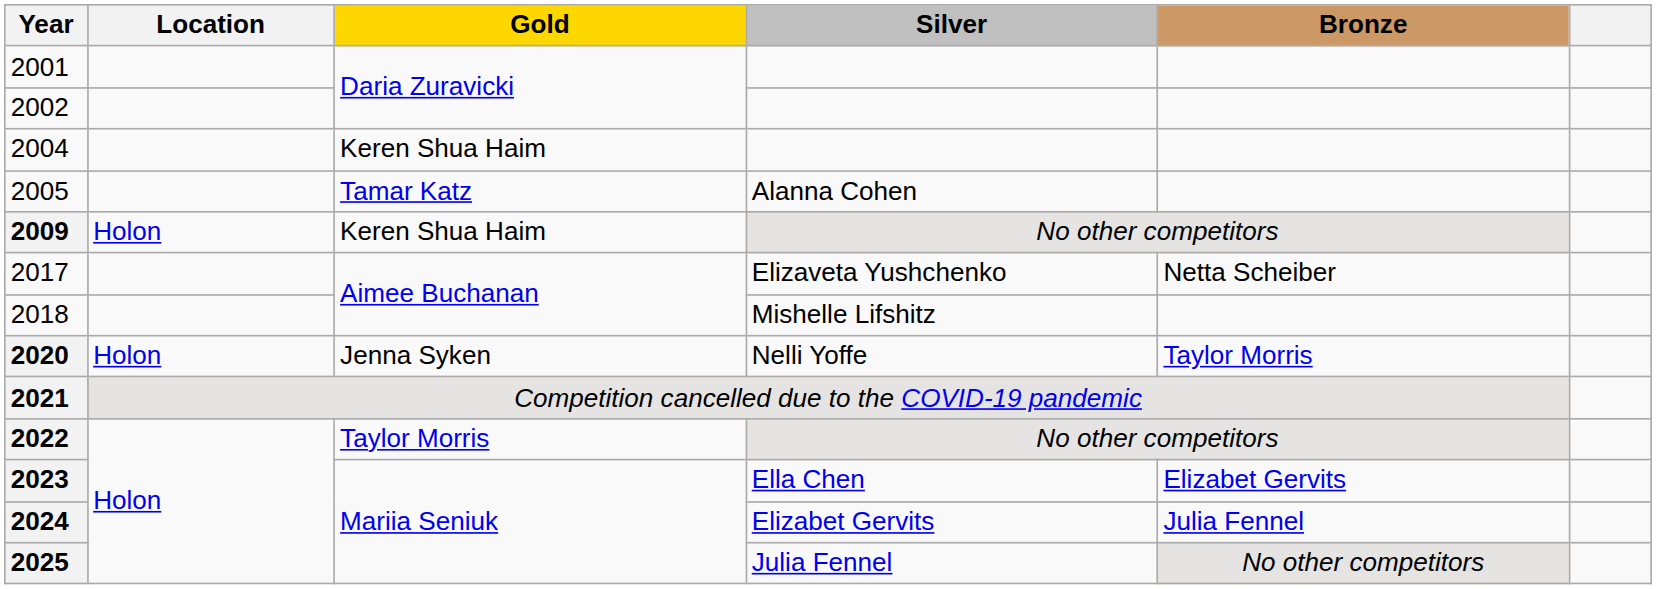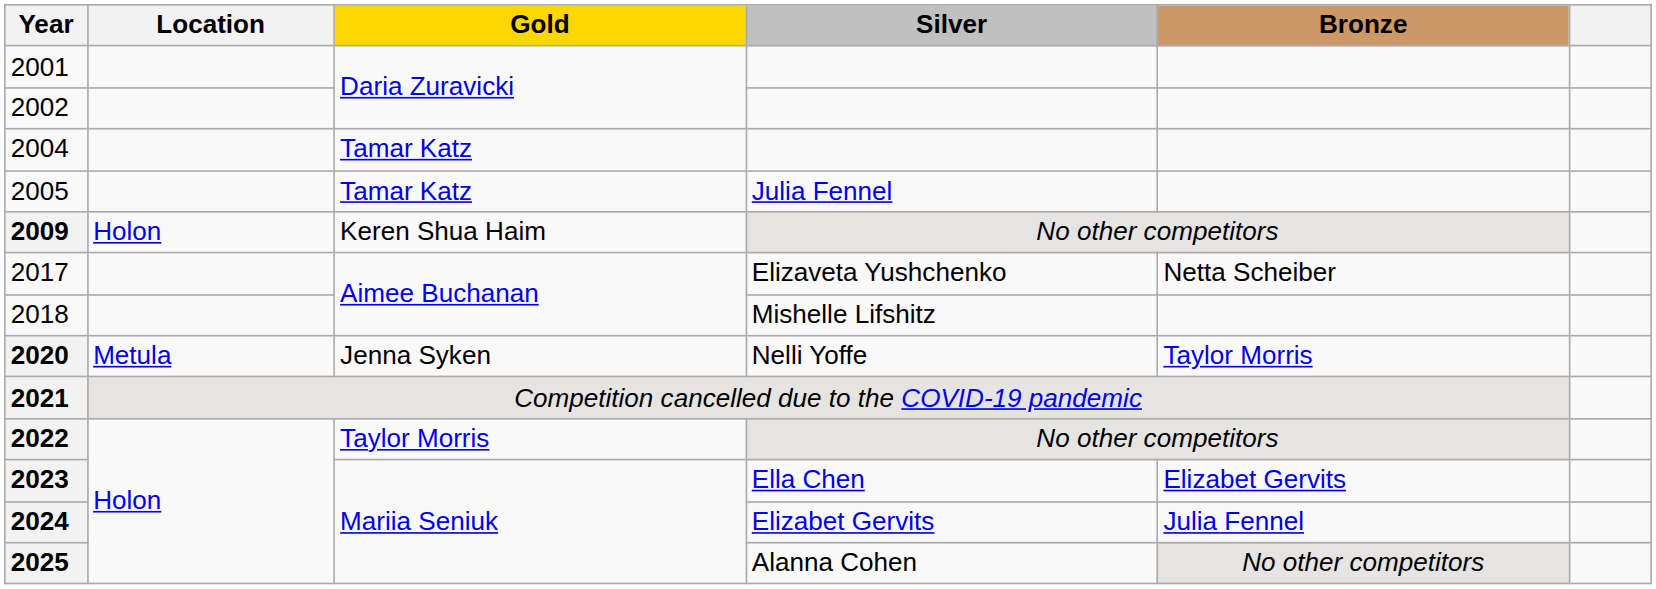2004 | Gold: Keren Shua Haim -> Tamar Katz
2005 | Silver: Alanna Cohen -> Julia Fennel
2020 | Location: Holon -> Metula
2025 | Silver: Julia Fennel -> Alanna Cohen
